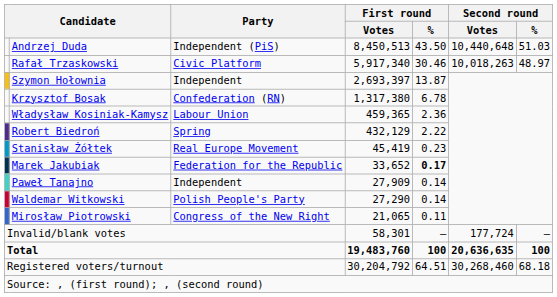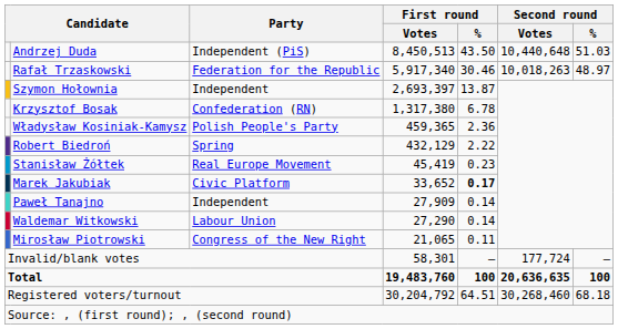Rafał Trzaskowski | Party: Civic Platform -> Federation for the Republic
Władysław Kosiniak-Kamysz | Party: Labour Union -> Polish People's Party
Marek Jakubiak | Party: Federation for the Republic -> Civic Platform
Waldemar Witkowski | Party: Polish People's Party -> Labour Union
